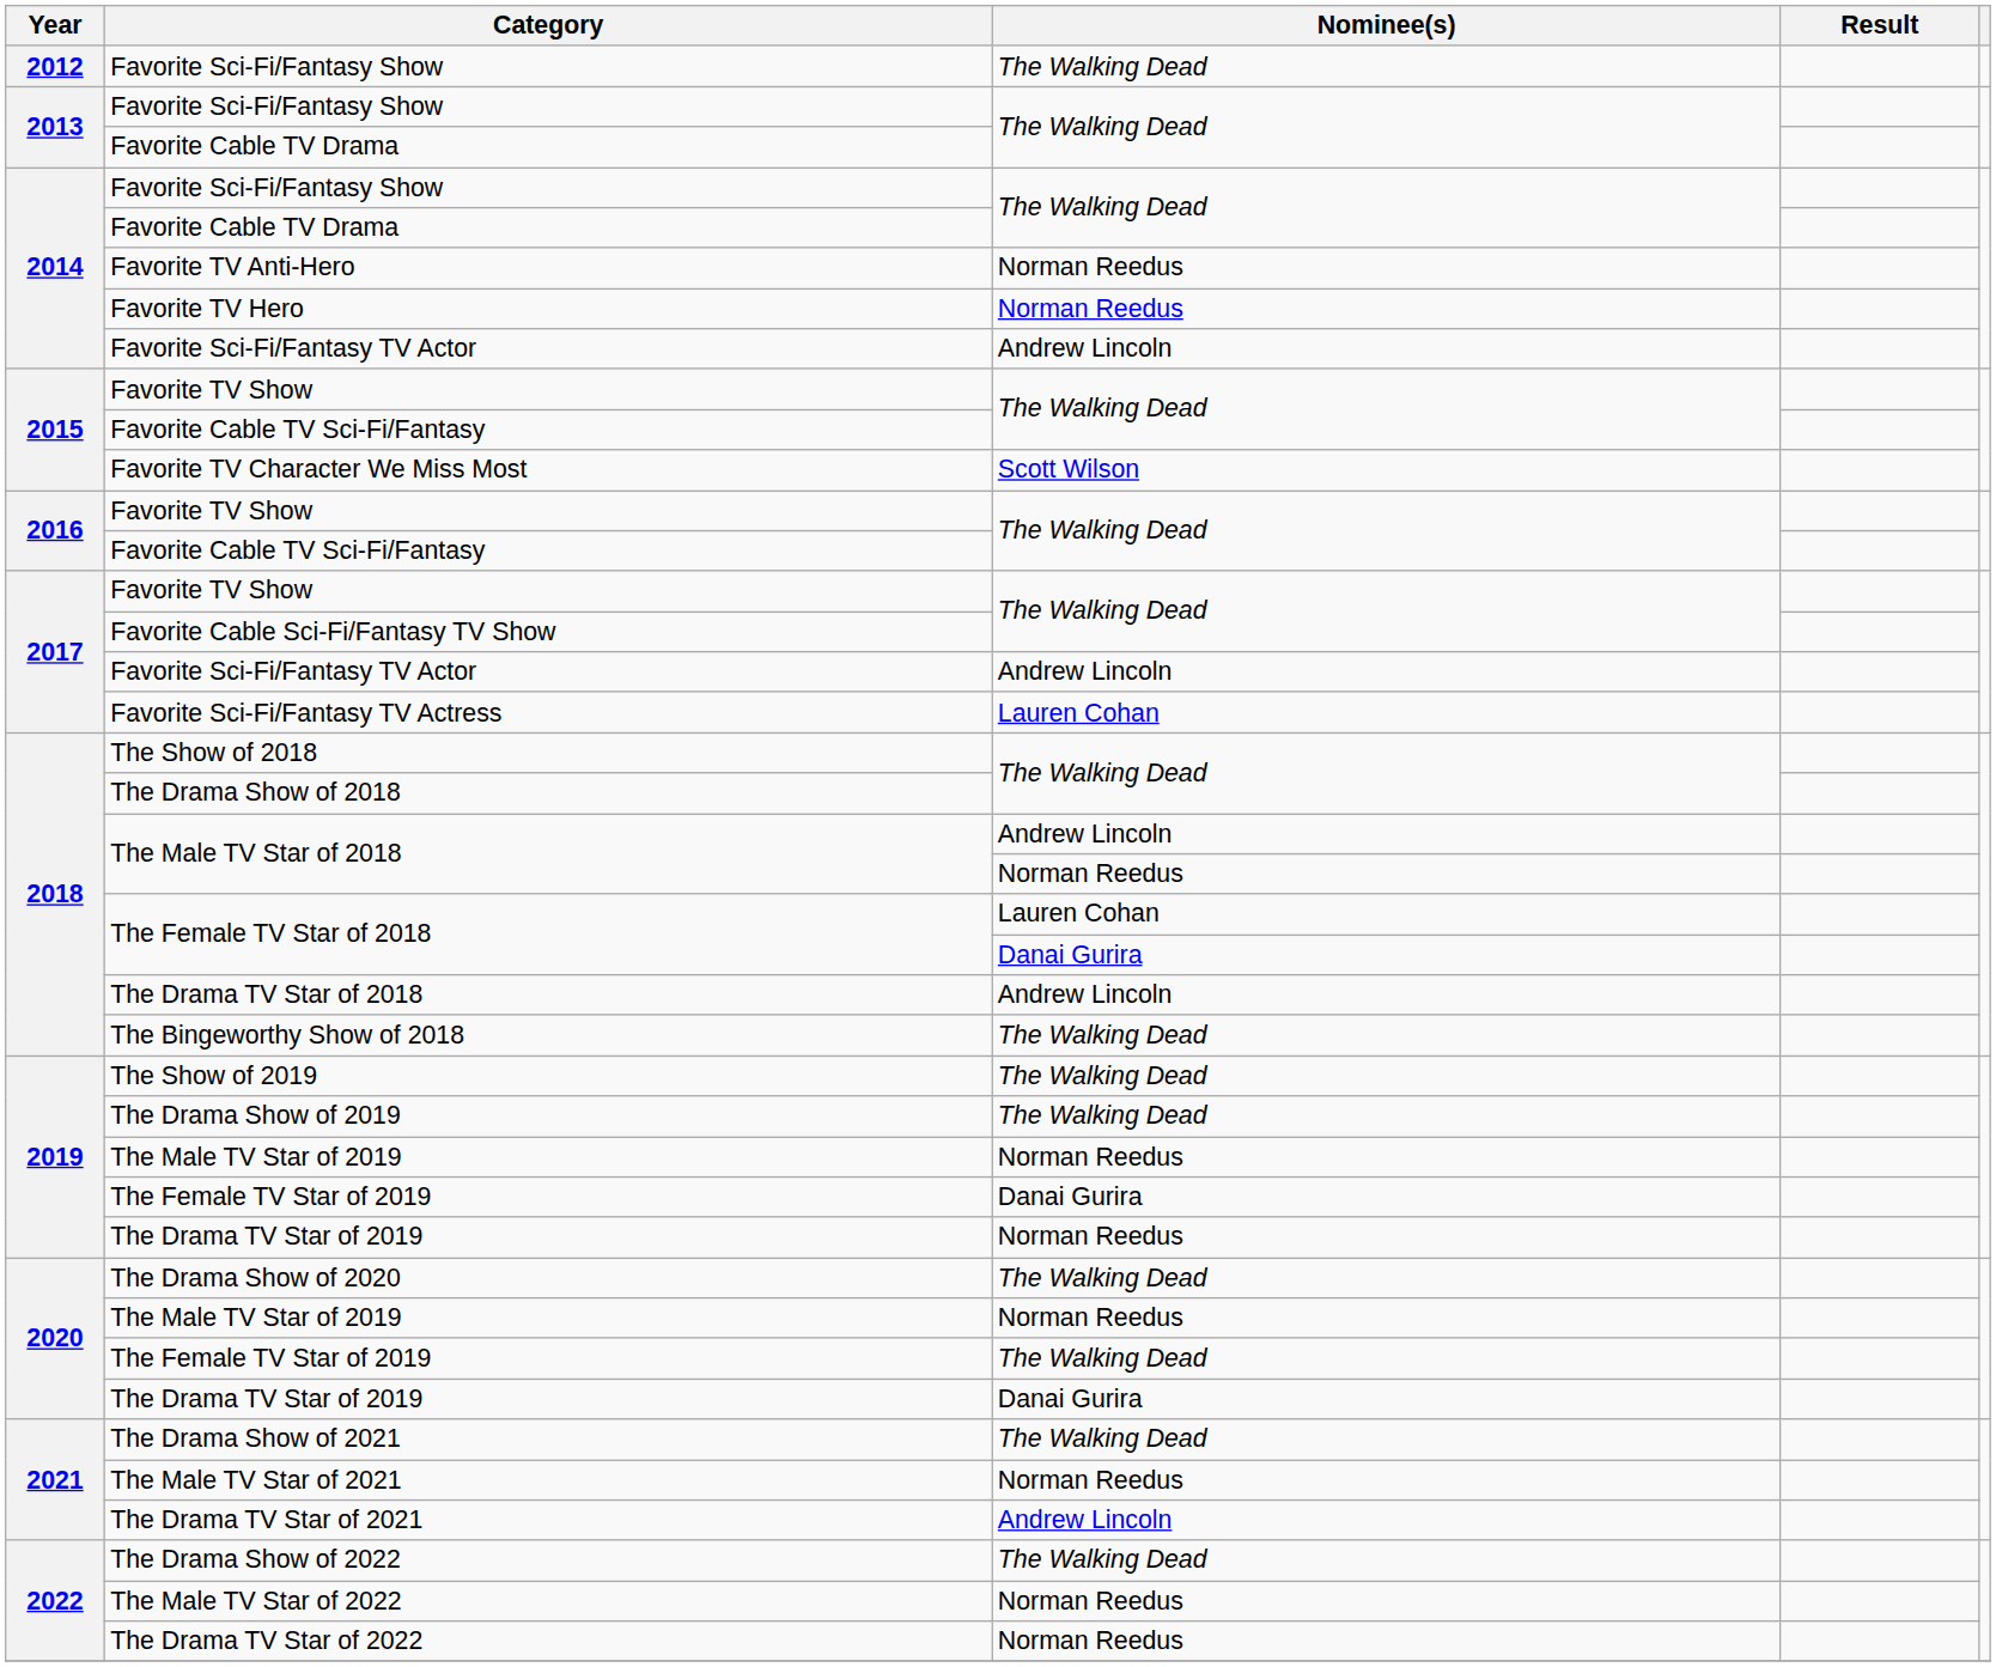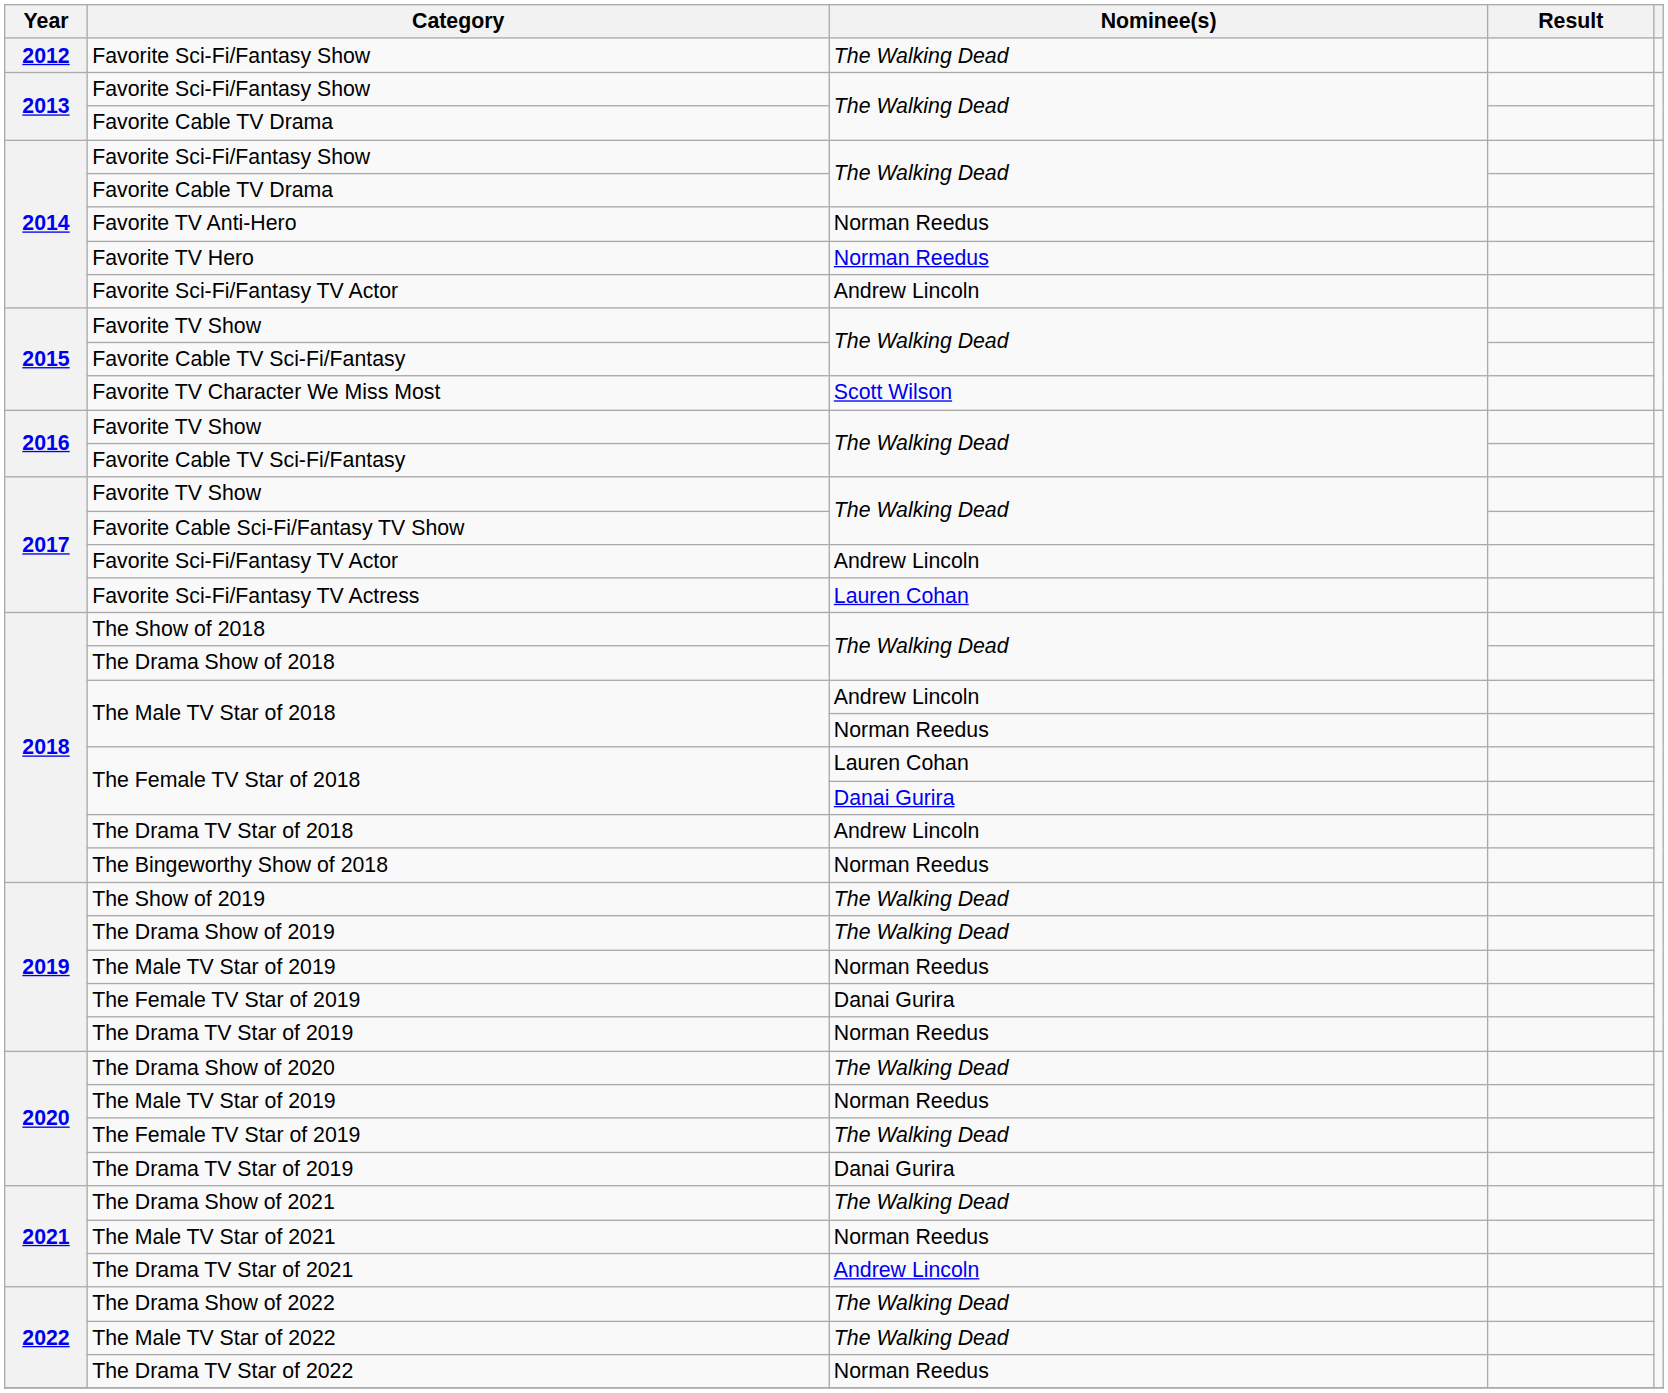The Bingeworthy Show of 2018 | Nominee(s): The Walking Dead -> Norman Reedus
The Male TV Star of 2022 | Nominee(s): Norman Reedus -> The Walking Dead
